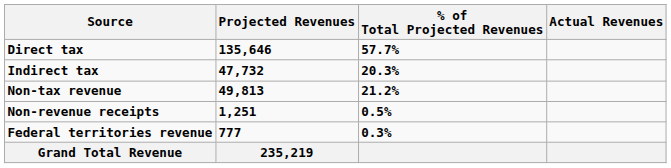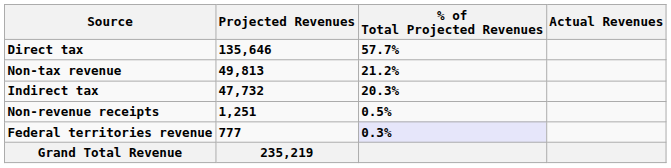rows swapped: Indirect tax <-> Non-tax revenue
Federal territories revenue | % of Total Projected Revenues: no background -> lavender background
